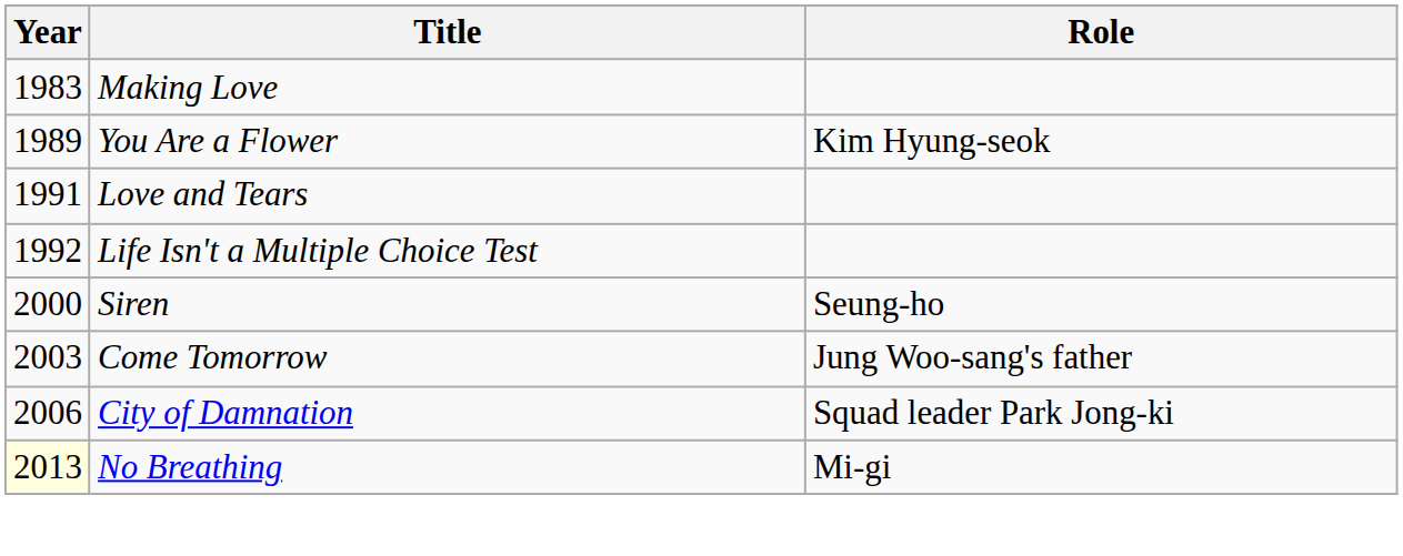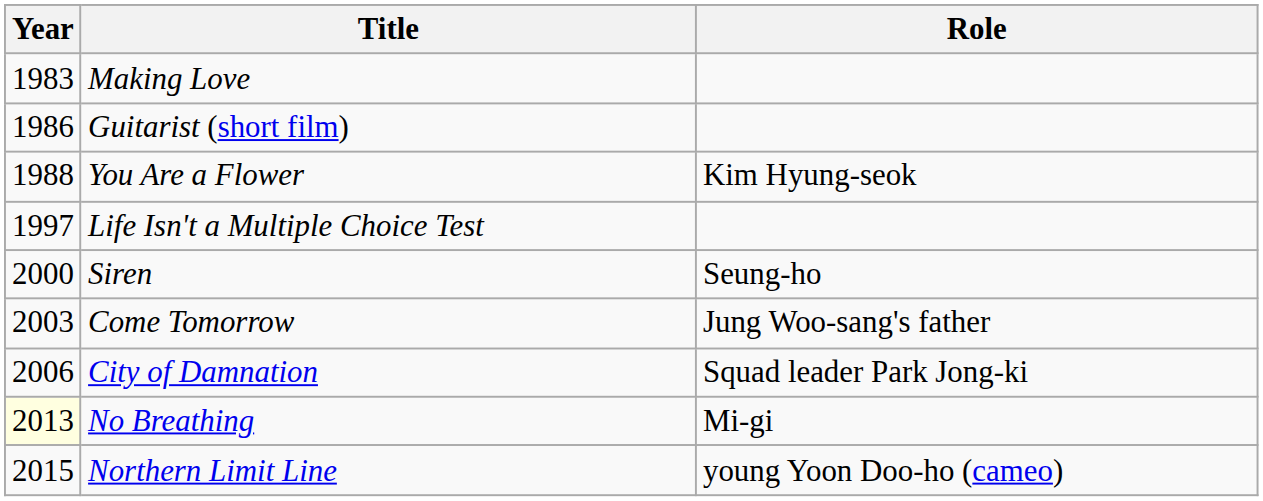+ row: 1986 | Guitarist (short film)
You Are a Flower | Year: 1989 -> 1988
- row: 1991 | Love and Tears
Life Isn't a Multiple Choice Test | Year: 1992 -> 1997
+ row: 2015 | Northern Limit Line | young Yoon Doo-ho (cameo)
